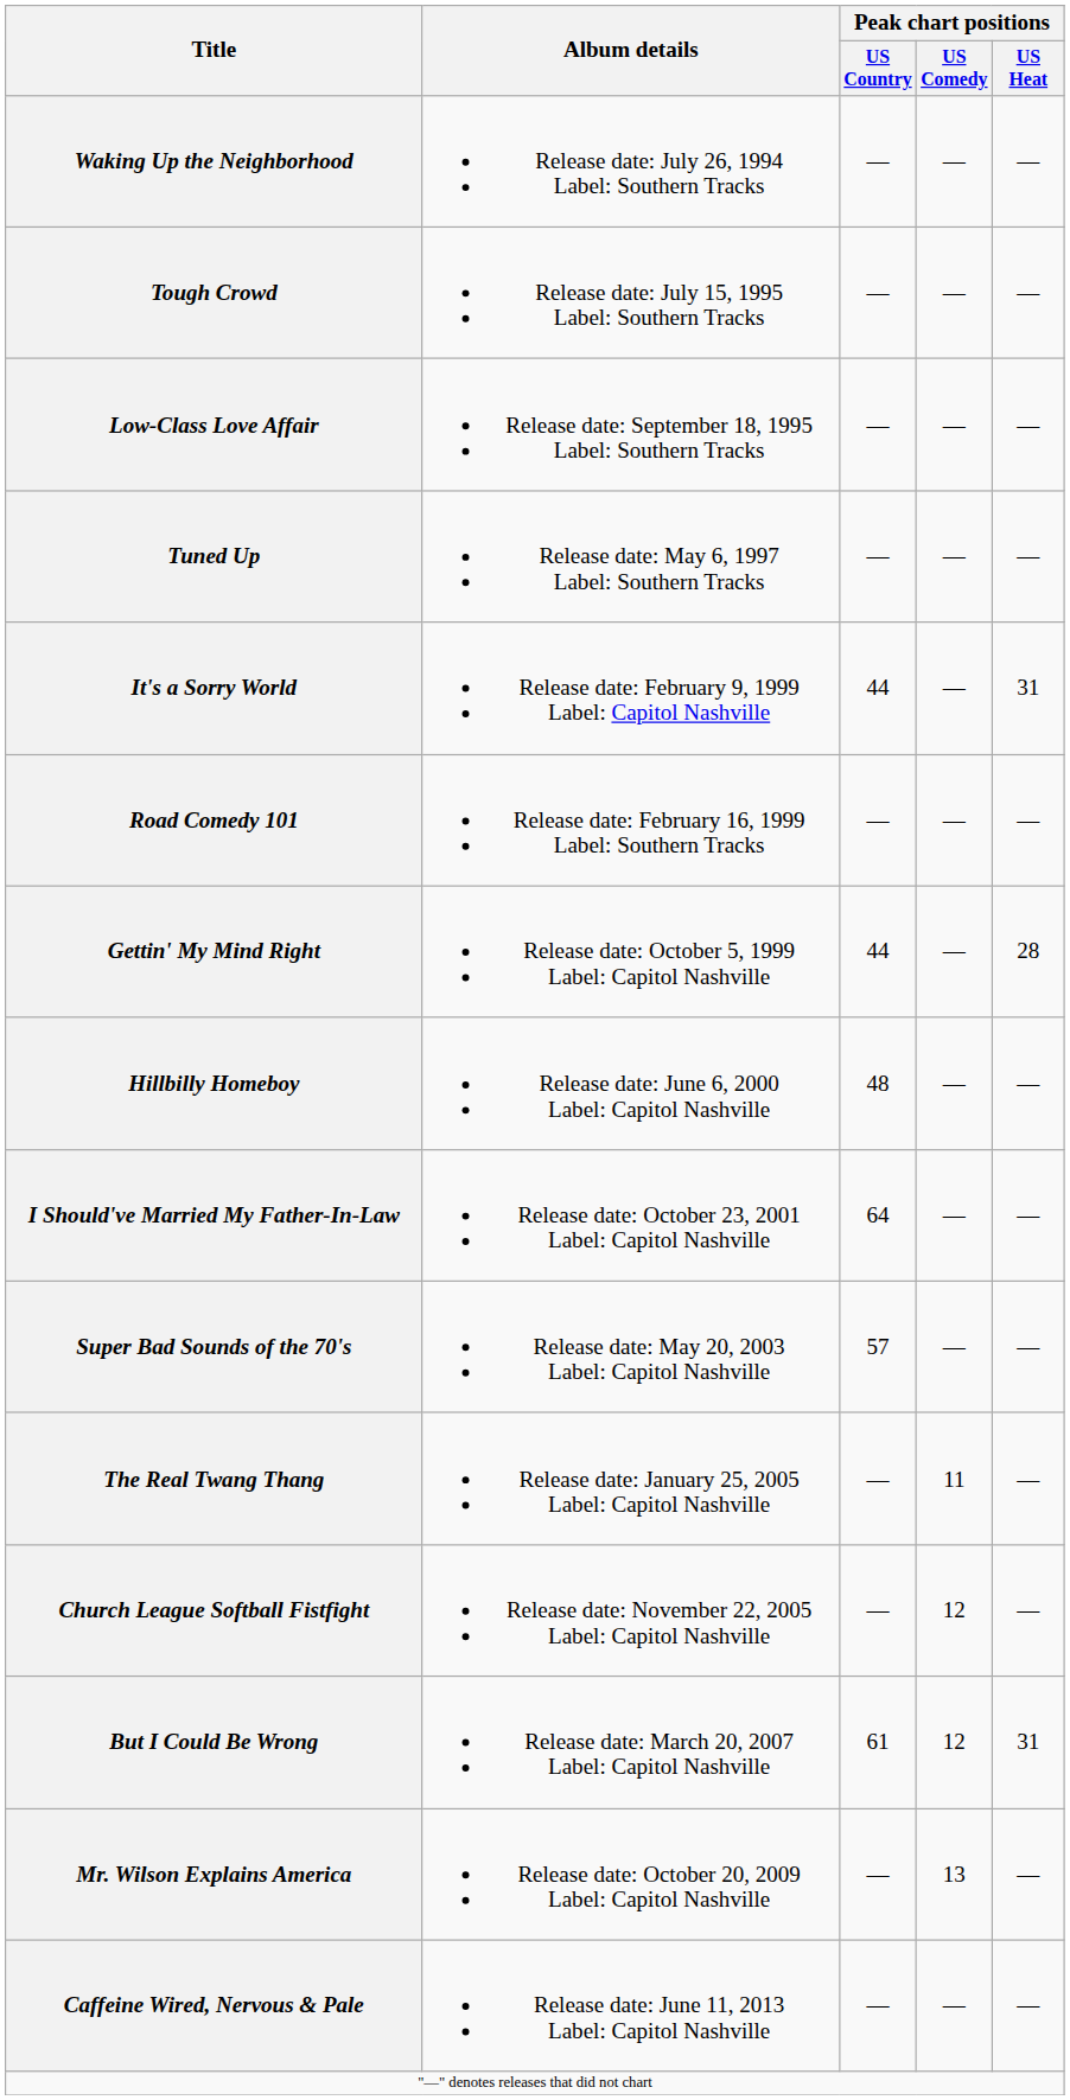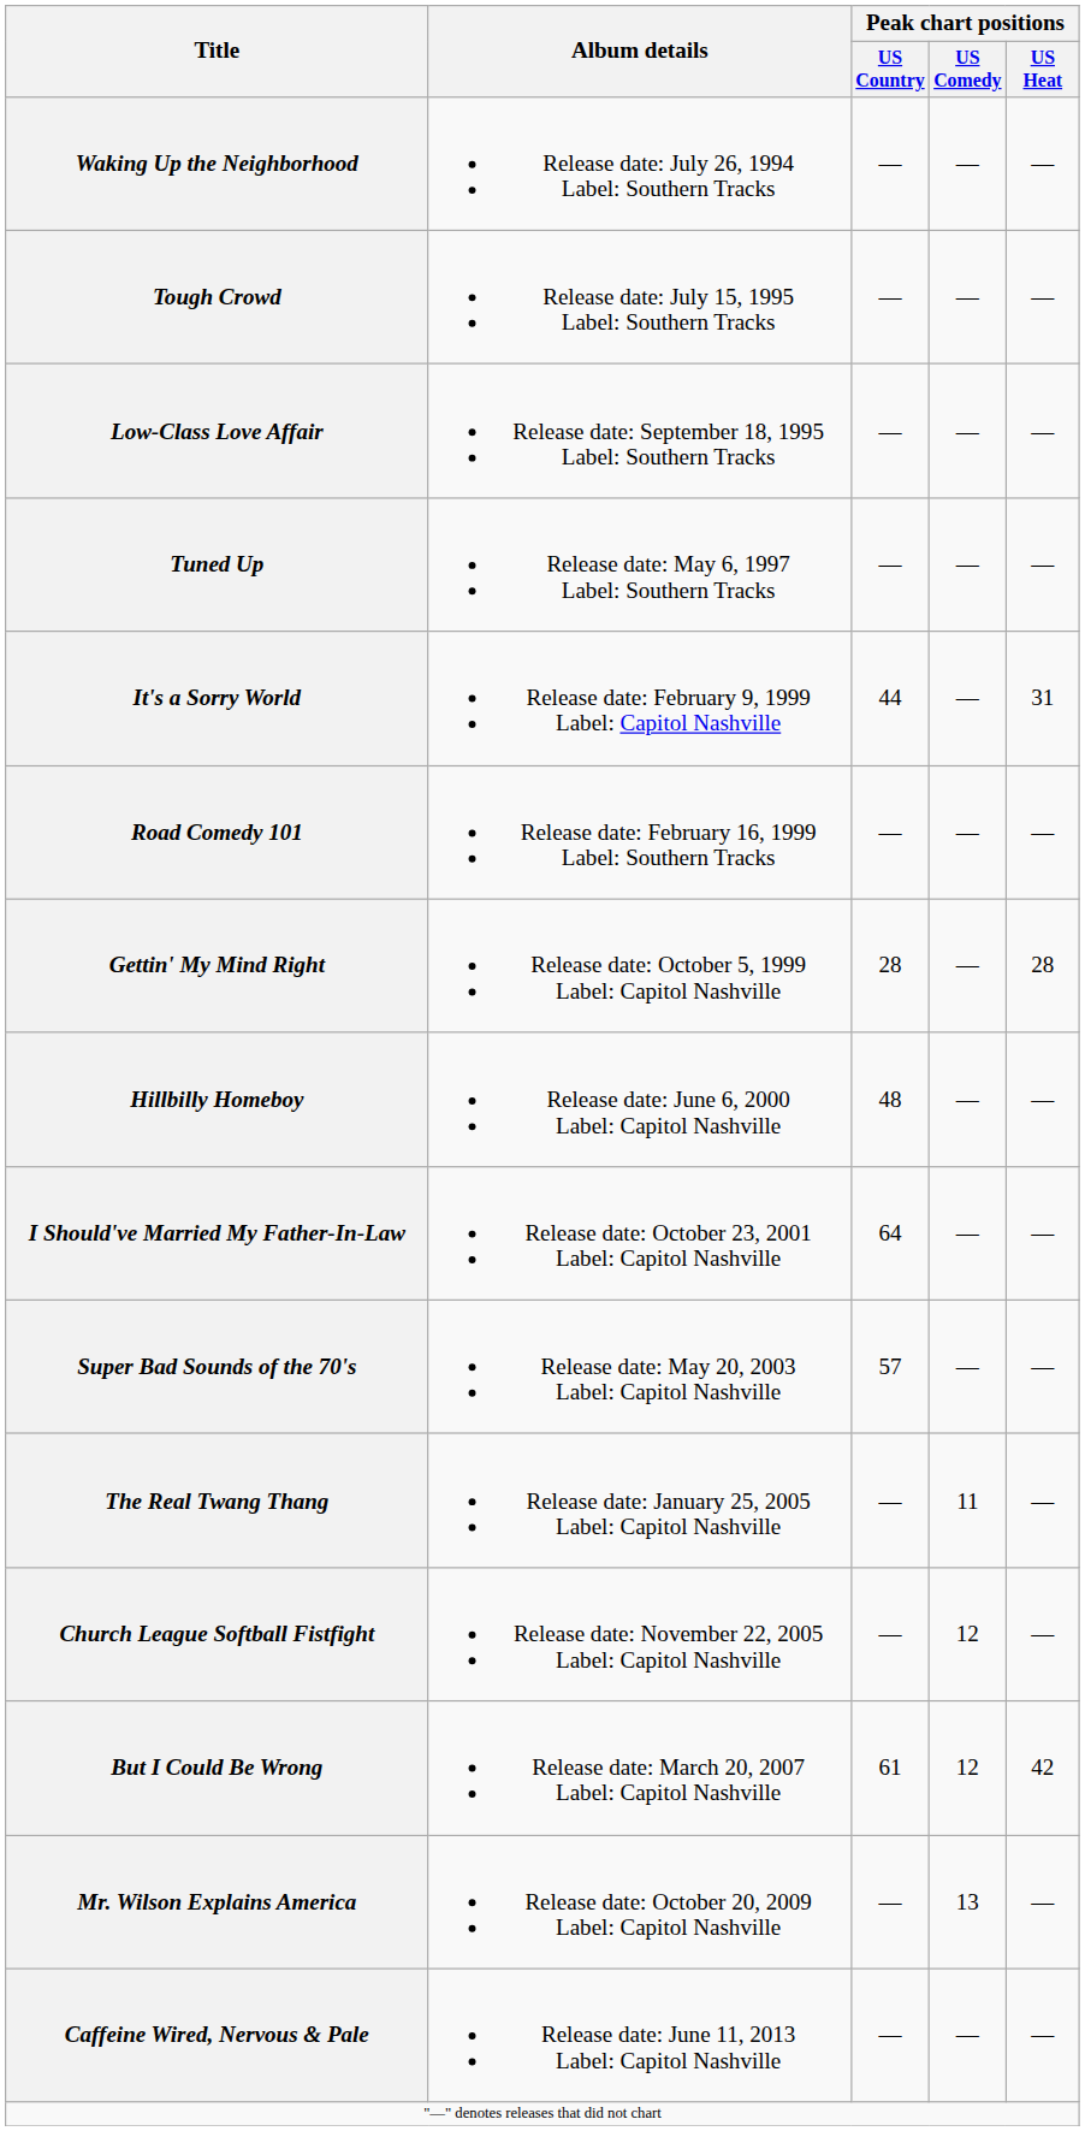Gettin' My Mind Right | Peak chart positions / US Country: 44 -> 28
But I Could Be Wrong | Peak chart positions / US Heat: 31 -> 42
